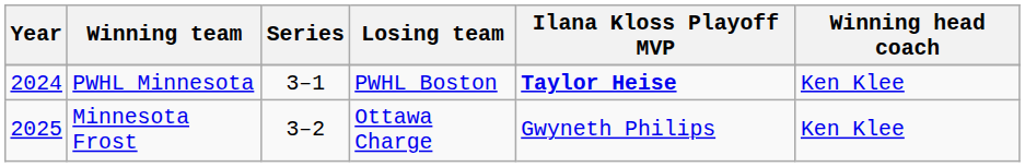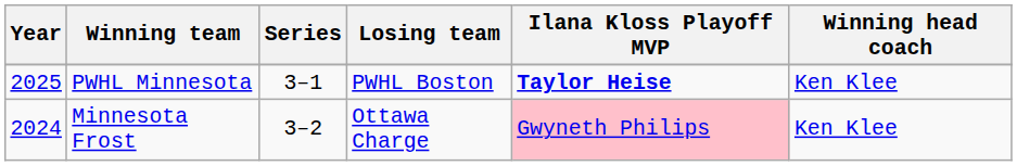PWHL Minnesota | Year: 2024 -> 2025
Minnesota Frost | Year: 2025 -> 2024
Minnesota Frost | Ilana Kloss Playoff MVP: no background -> pink background
